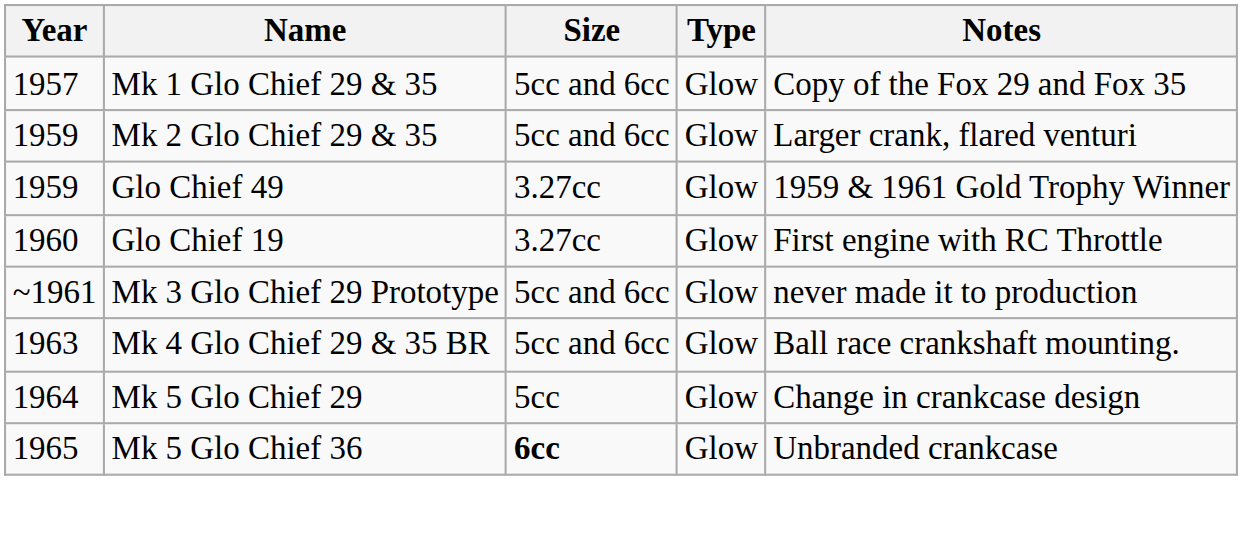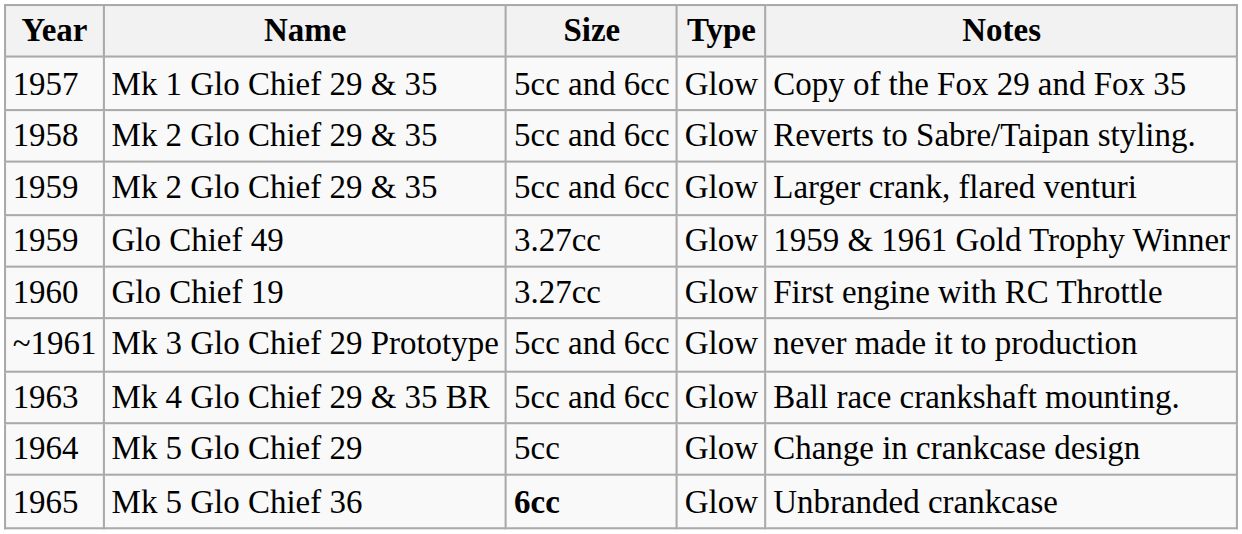+ row: 1958 | Mk 2 Glo Chief 29 & 35 | 5cc and 6cc | Glow | Reverts to Sabre/Taipan styling.
